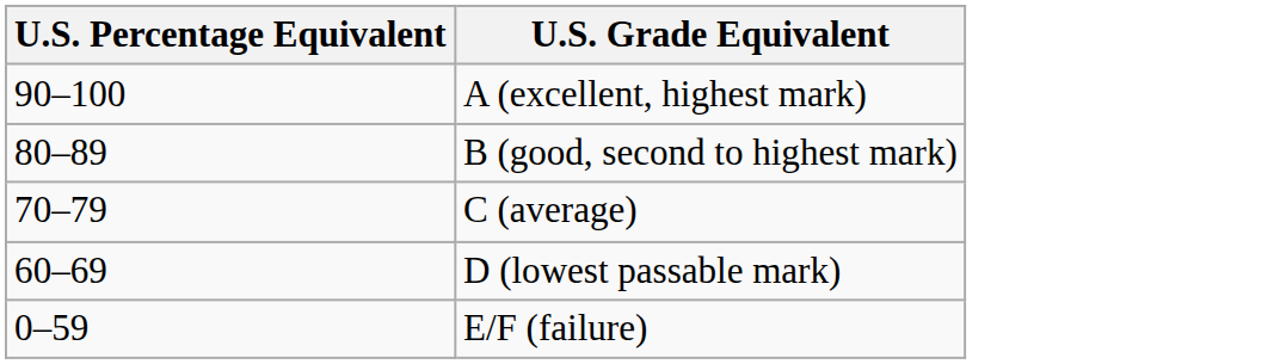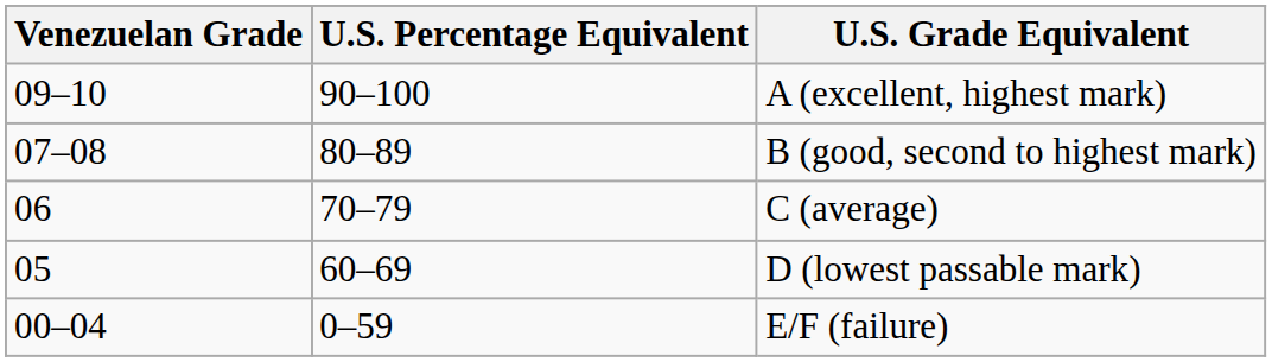+ column: Venezuelan Grade | 09–10 | 07–08 | 06 | 05 | 00–04
